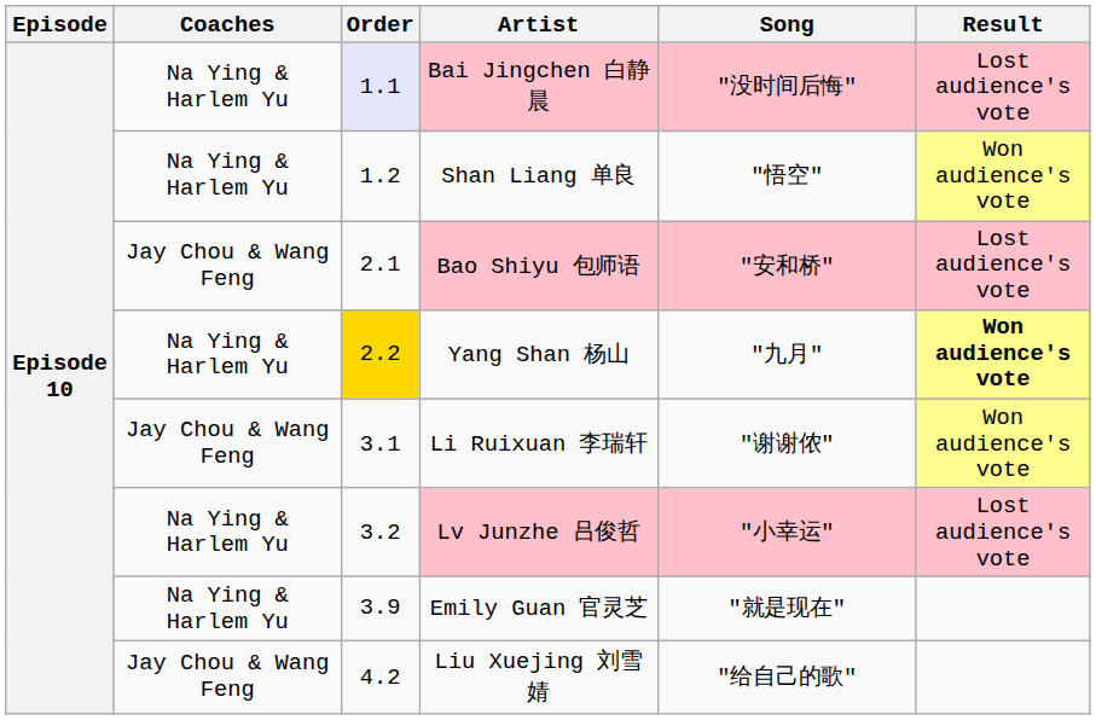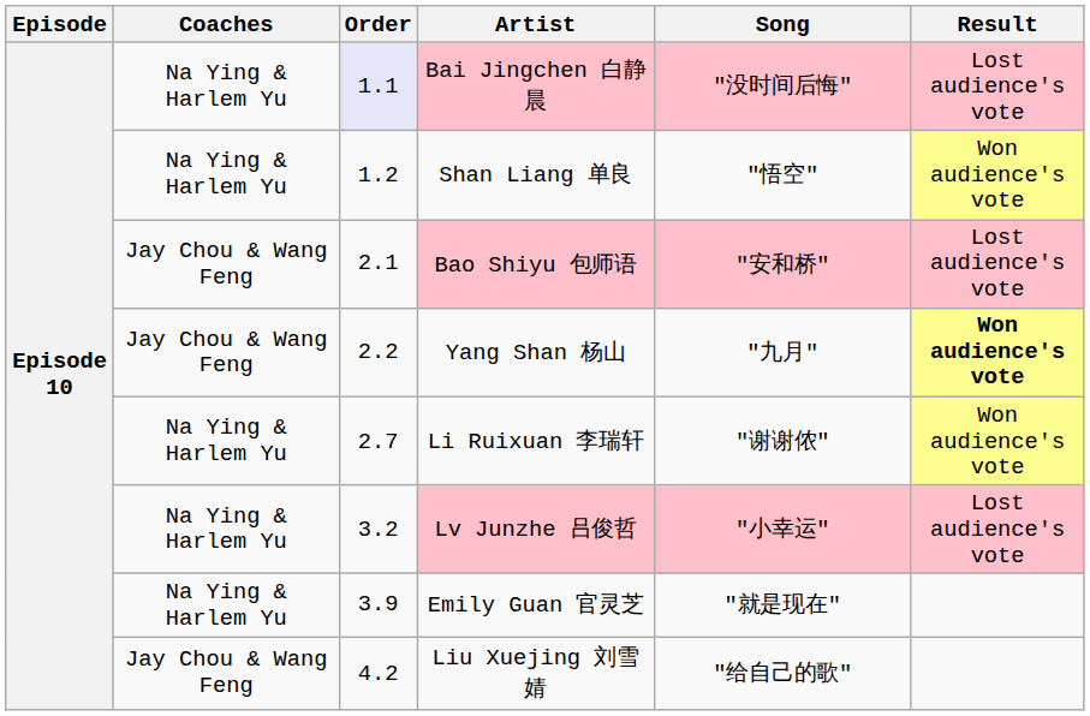Yang Shan 杨山 | Coaches: Na Ying & Harlem Yu -> Jay Chou & Wang Feng
Yang Shan 杨山 | Order: gold background -> no background
Li Ruixuan 李瑞轩 | Coaches: Jay Chou & Wang Feng -> Na Ying & Harlem Yu
Li Ruixuan 李瑞轩 | Order: 3.1 -> 2.7
